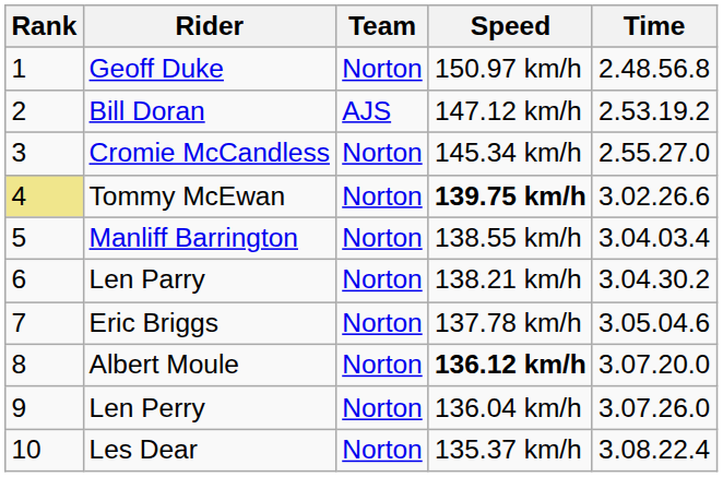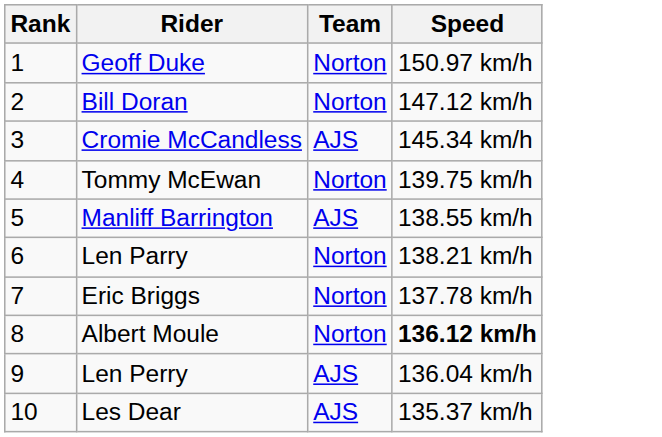- column: Time | 2.48.56.8 | 2.53.19.2 | 2.55.27.0 | 3.02.26.6 | 3.04.03.4 | 3.04.30.2 | 3.05.04.6 | 3.07.20.0 | 3.07.26.0 | 3.08.22.4
Bill Doran | Team: AJS -> Norton
Cromie McCandless | Team: Norton -> AJS
Tommy McEwan | Rank: khaki background -> no background
Tommy McEwan | Speed: bold -> normal
Manliff Barrington | Team: Norton -> AJS
Len Perry | Team: Norton -> AJS
Les Dear | Team: Norton -> AJS
